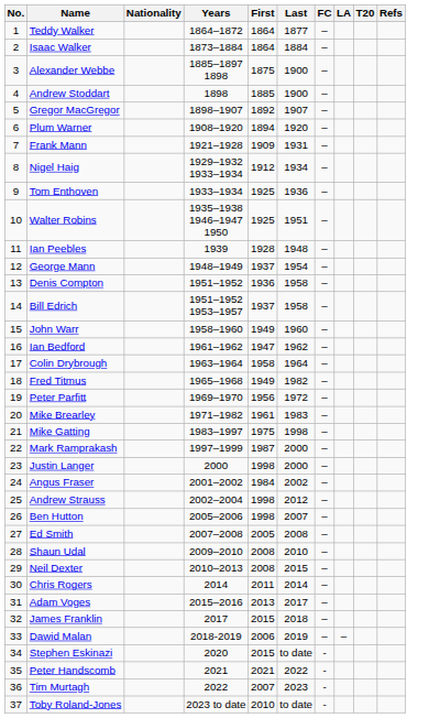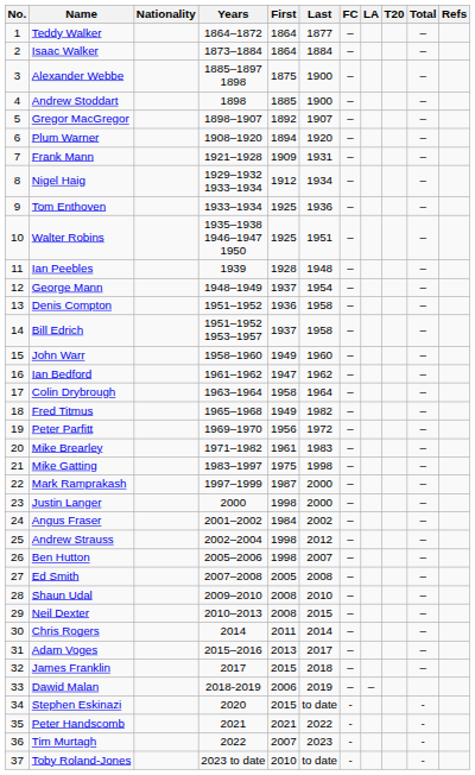+ column: Total | – | – | – | – | – | – | – | – | – | – | – | – | – | – | – | – | – | – | – | – | – | – | – | – | – | – | – | – | – | – | – | – | - | - | - | -
